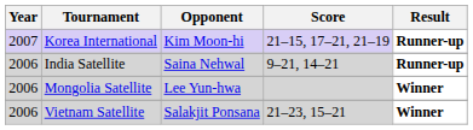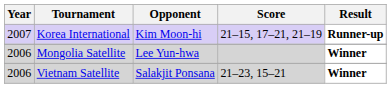- row: 2006 | India Satellite | Saina Nehwal | 9–21, 14–21 | Runner-up
